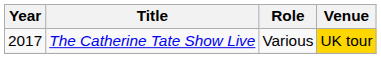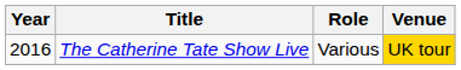The Catherine Tate Show Live | Year: 2017 -> 2016
